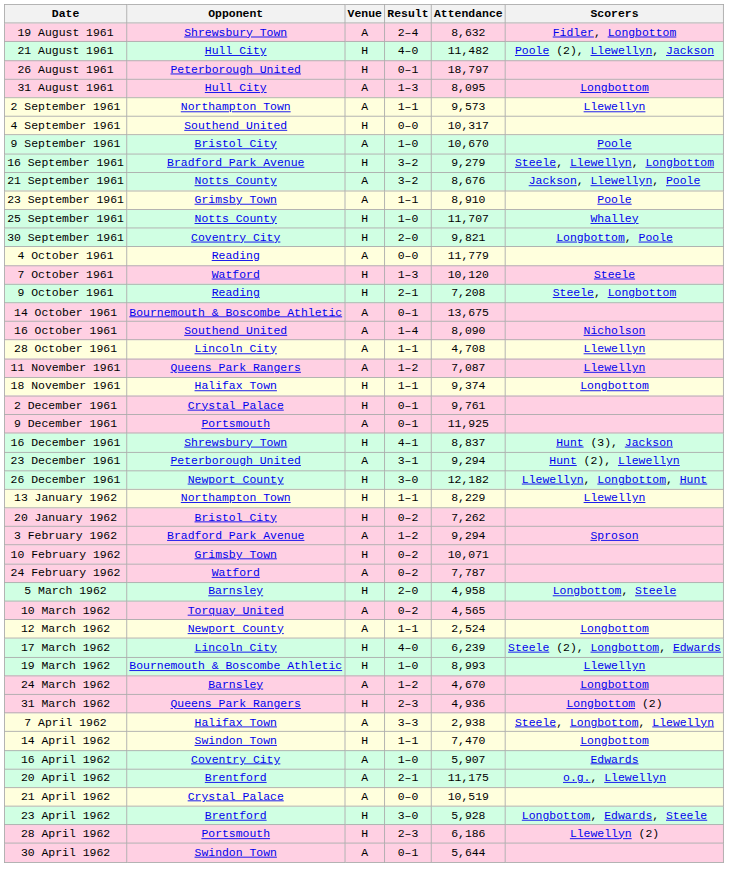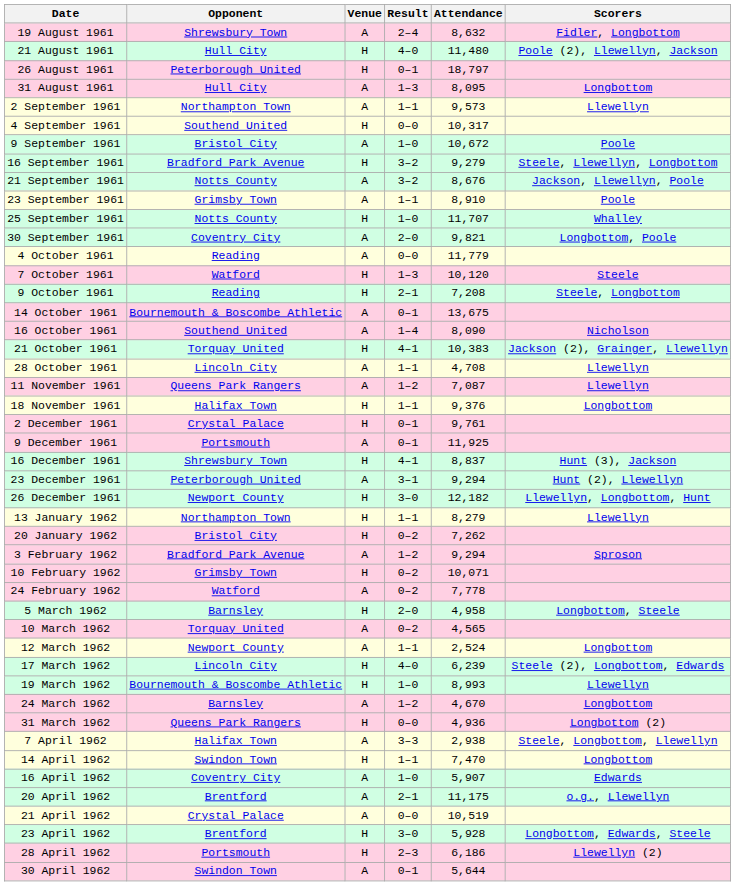21 August 1961 | Attendance: 11,482 -> 11,480
9 September 1961 | Attendance: 10,670 -> 10,672
30 September 1961 | Venue: H -> A
+ row: 21 October 1961 | Torquay United | H | 4–1 | 10,383 | Jackson (2), Grainger, Llewellyn
18 November 1961 | Attendance: 9,374 -> 9,376
13 January 1962 | Attendance: 8,229 -> 8,279
24 February 1962 | Attendance: 7,787 -> 7,778
31 March 1962 | Result: 2–3 -> 0–0
